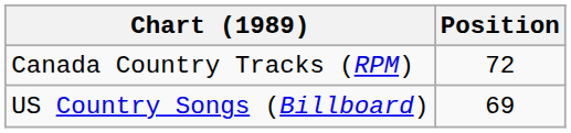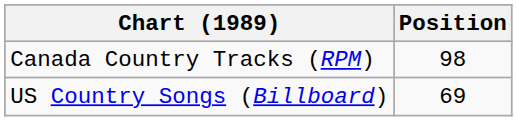Canada Country Tracks (RPM) | Position: 72 -> 98
